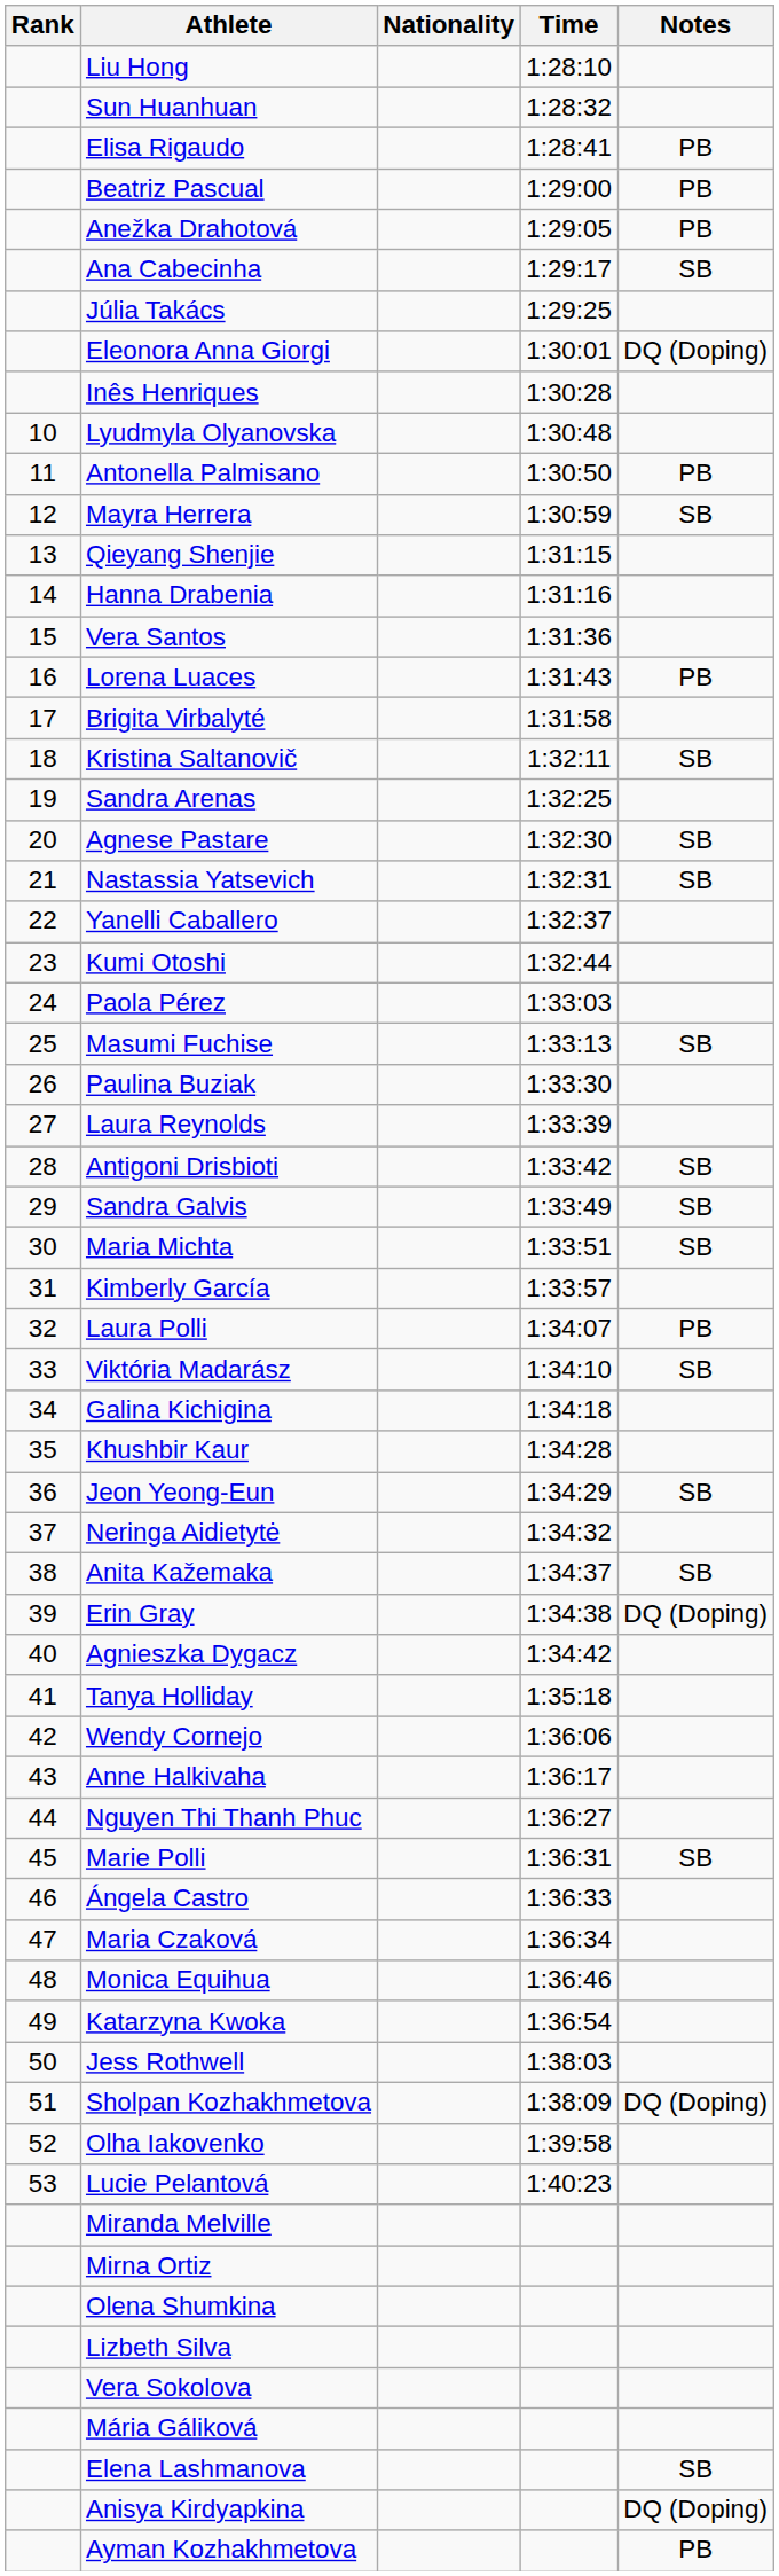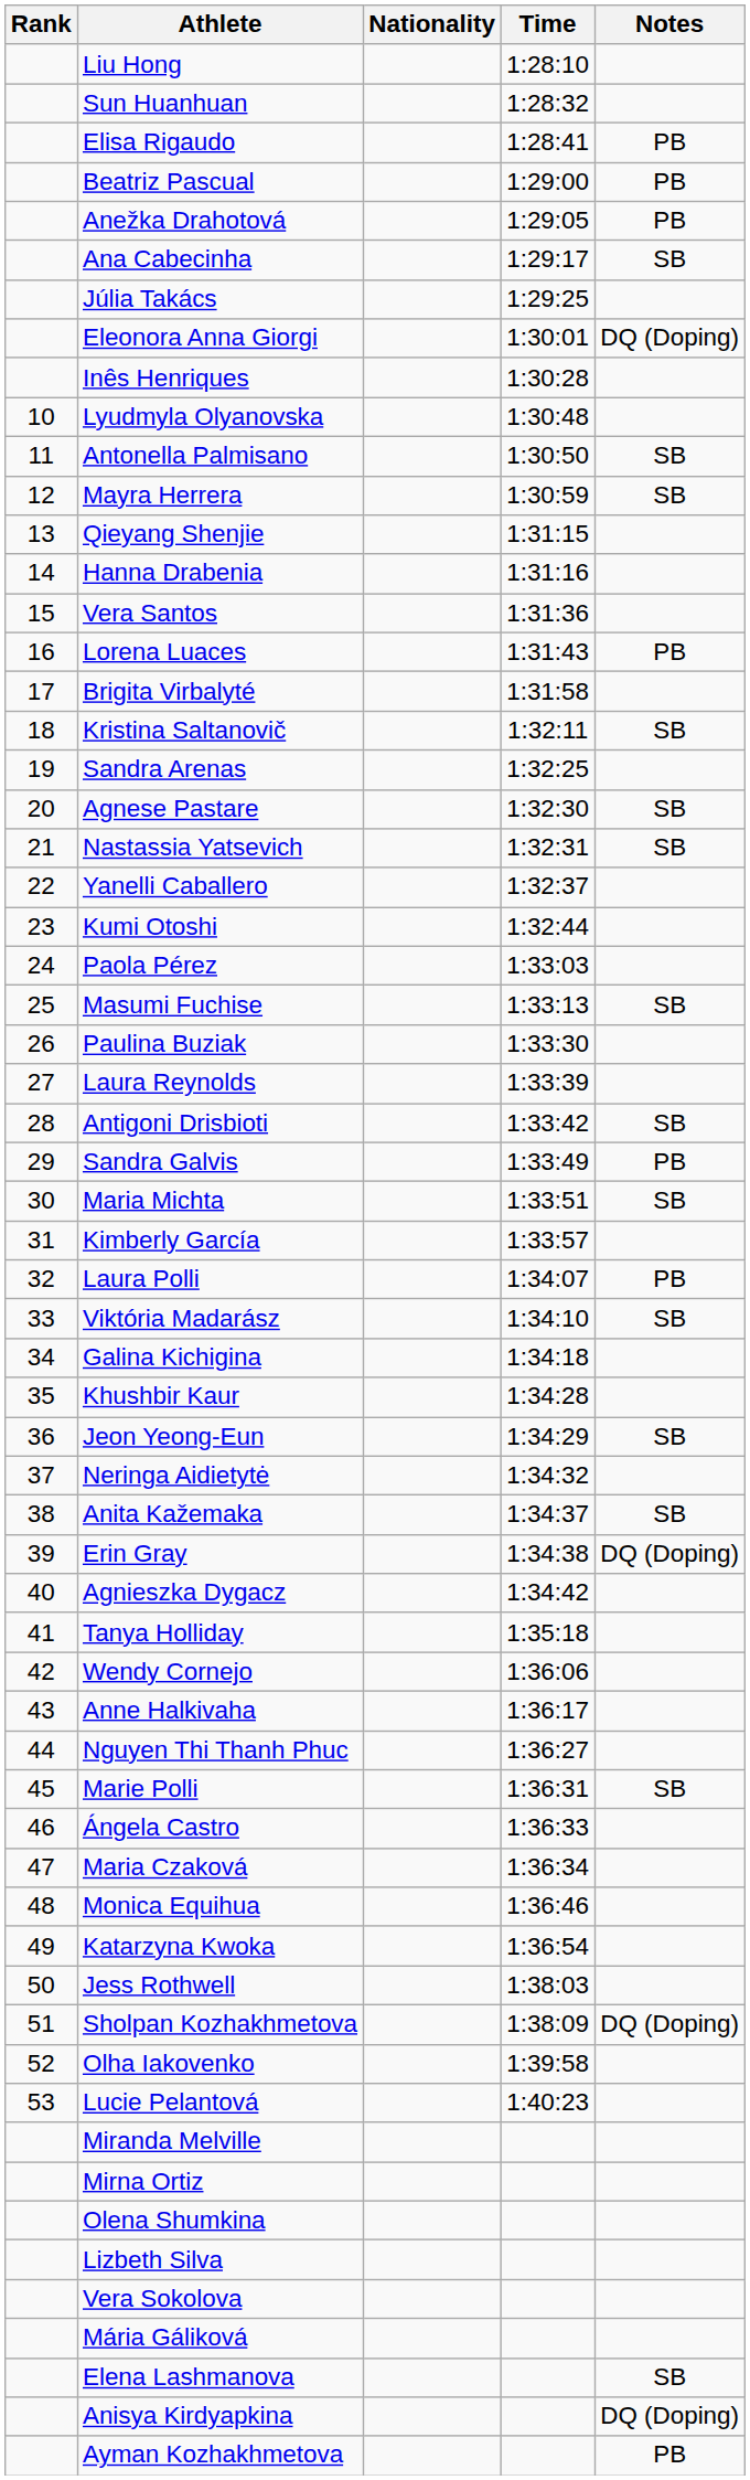Antonella Palmisano | Notes: PB -> SB
Sandra Galvis | Notes: SB -> PB
